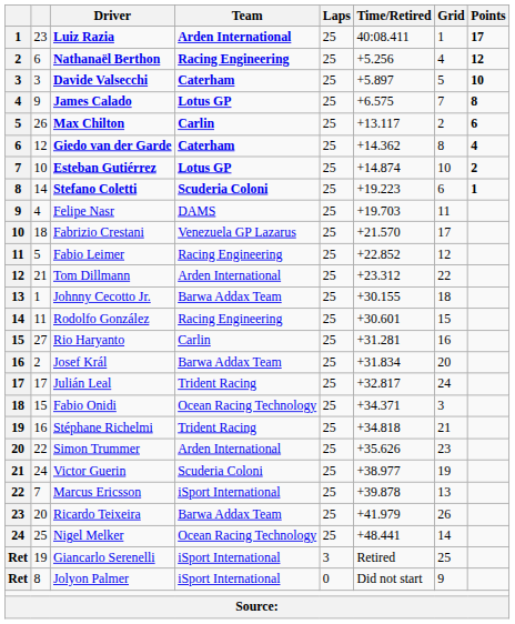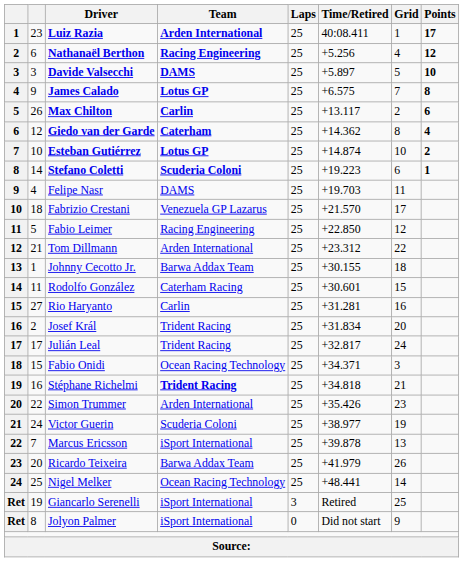Davide Valsecchi | Team: Caterham -> DAMS
Fabio Leimer | Time/Retired: +22.852 -> +22.850
Rodolfo González | Team: Racing Engineering -> Caterham Racing
Josef Král | Team: Barwa Addax Team -> Trident Racing
Stéphane Richelmi | Team: normal -> bold
Simon Trummer | Time/Retired: +35.626 -> +35.426
